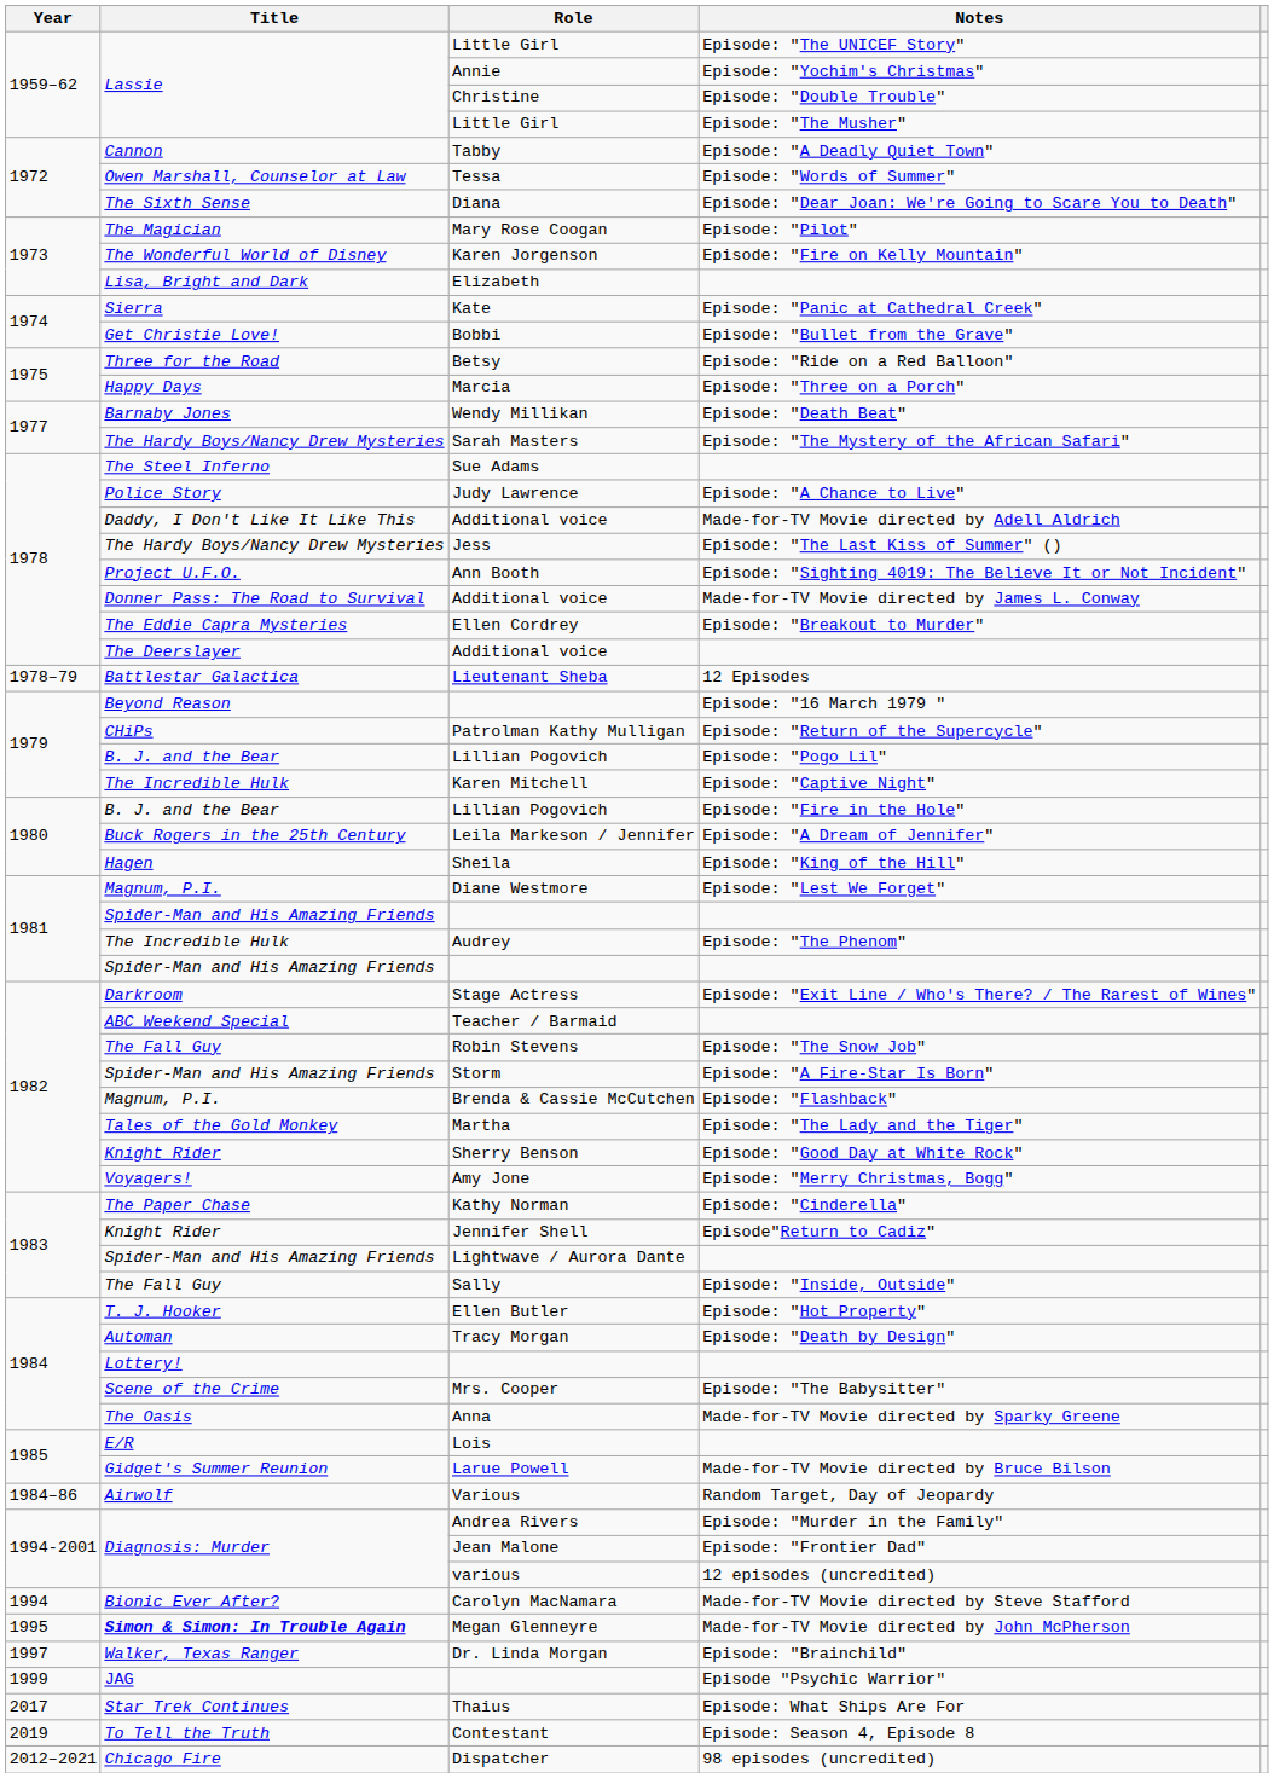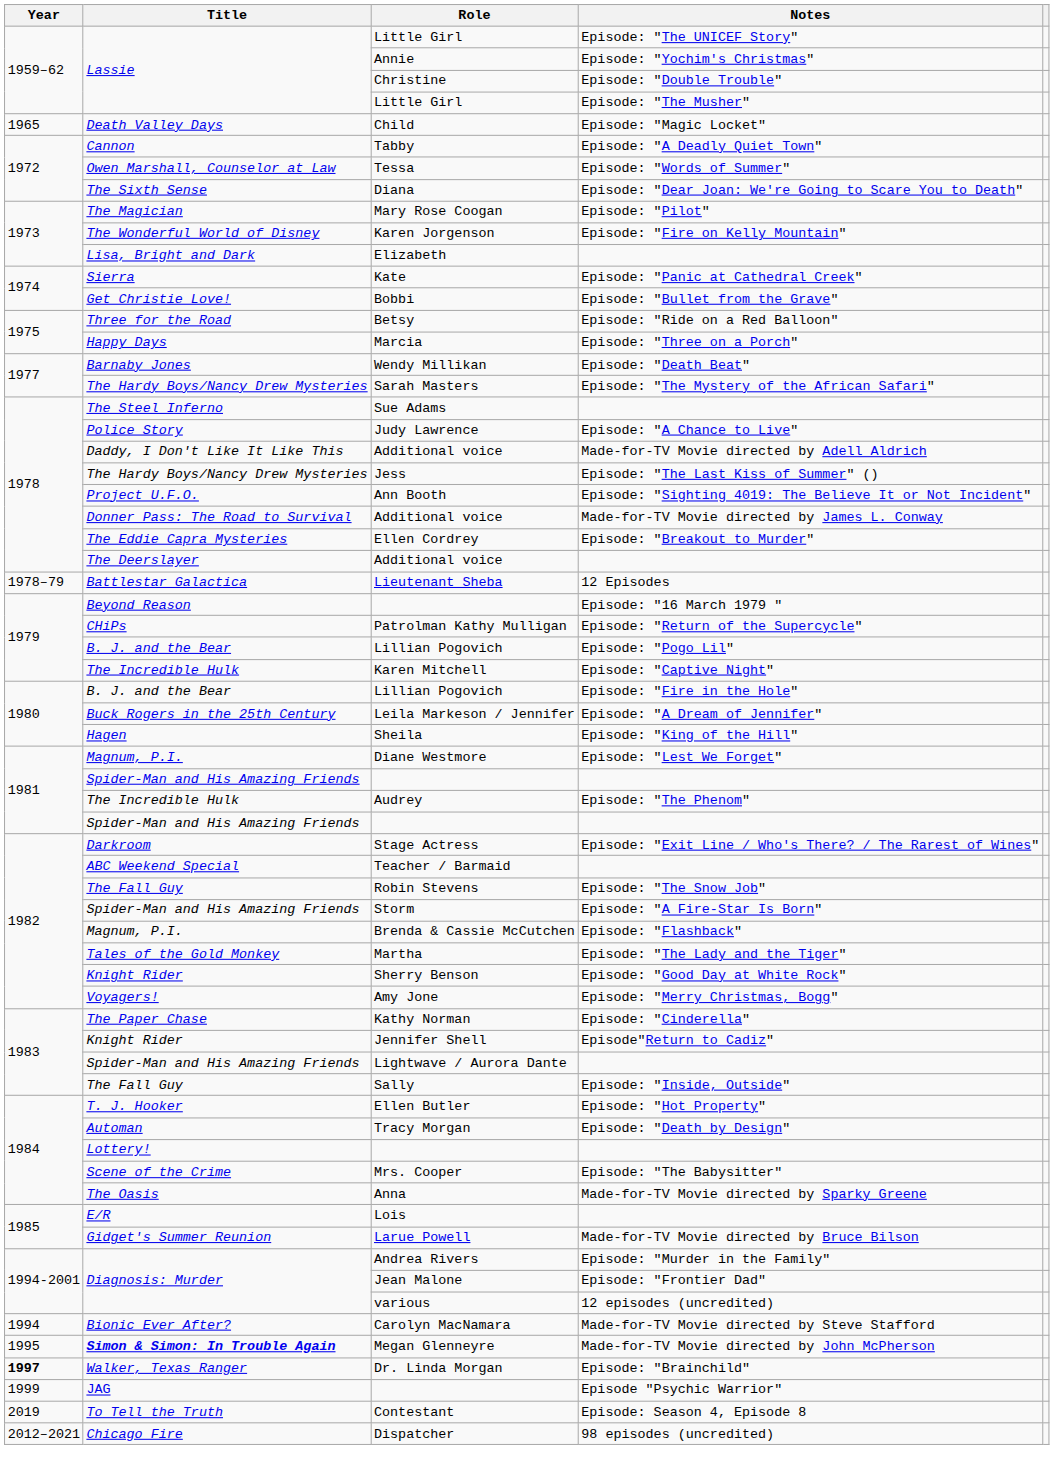+ row: 1965 | Death Valley Days | Child | Episode: "Magic Locket"
- row: 1984–86 | Airwolf | Various | Random Target, Day of Jeopardy
Dr. Linda Morgan | Year: normal -> bold
- row: 2017 | Star Trek Continues | Thaius | Episode: What Ships Are For
